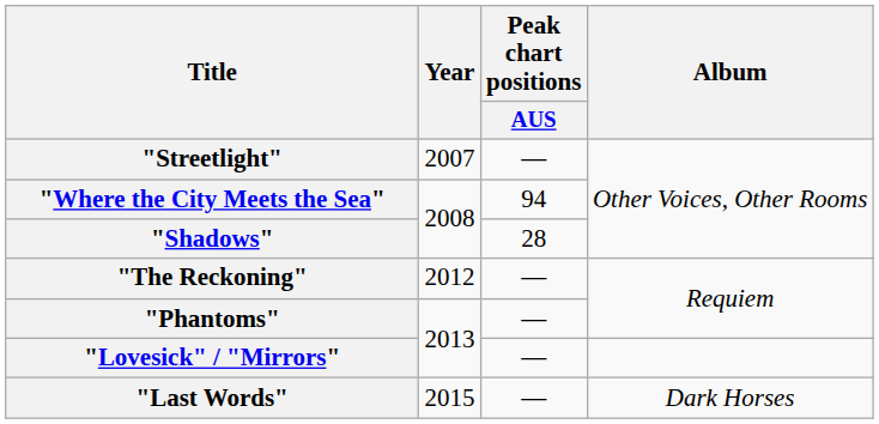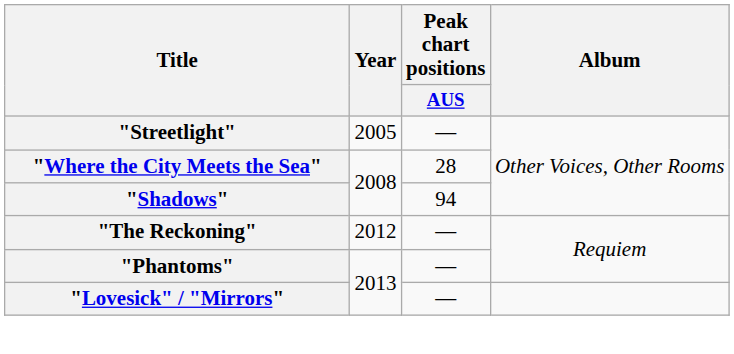"Streetlight" | Year: 2007 -> 2005
"Where the City Meets the Sea" | Peak chart positions / AUS: 94 -> 28
"Shadows" | Peak chart positions / AUS: 28 -> 94
- row: "Last Words" | 2015 | — | Dark Horses
